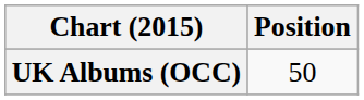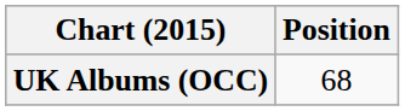UK Albums (OCC) | Position: 50 -> 68
